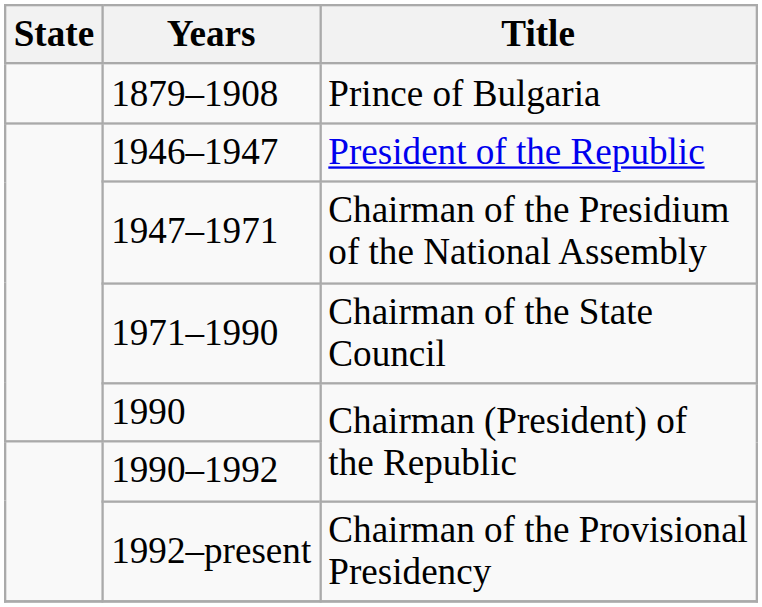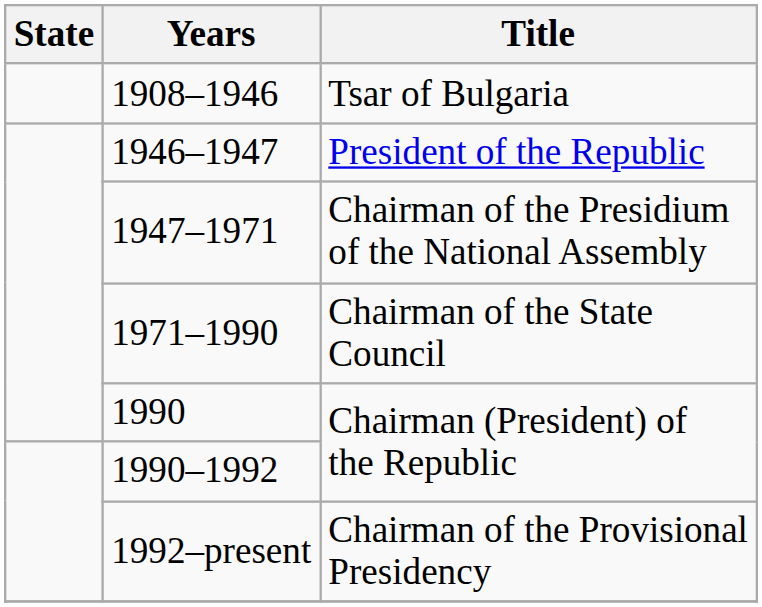- row: 1879–1908 | Prince of Bulgaria
+ row: 1908–1946 | Tsar of Bulgaria
